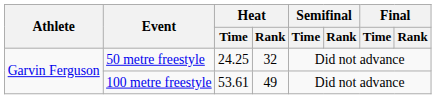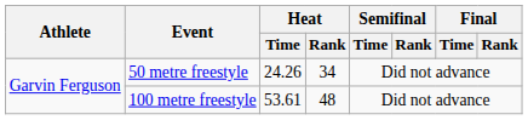50 metre freestyle | Heat / Time: 24.25 -> 24.26
50 metre freestyle | Heat / Rank: 32 -> 34
100 metre freestyle | Heat / Rank: 49 -> 48
